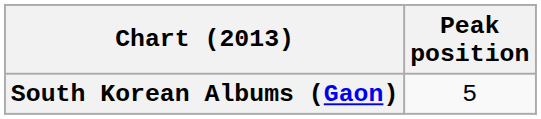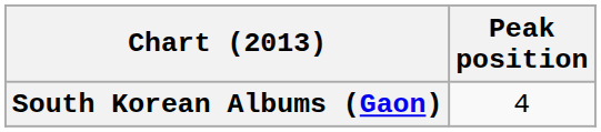South Korean Albums (Gaon) | Peak position: 5 -> 4
